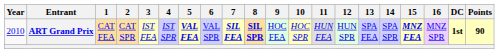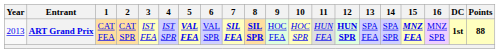ART Grand Prix | Year: 2010 -> 2013
ART Grand Prix | 12: normal -> bold
ART Grand Prix | Points: 90 -> 88
